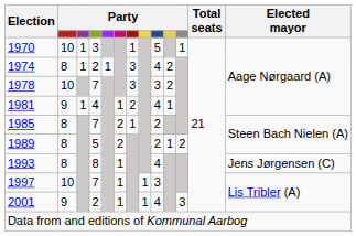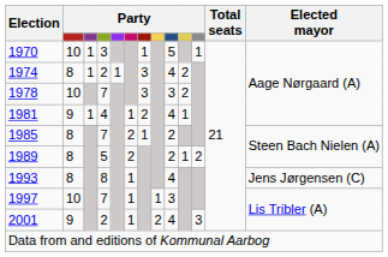2001 | column 8: 1 -> 2
